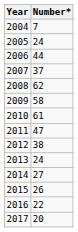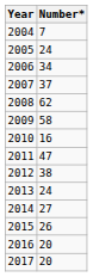2006 | Number*: 44 -> 34
2010 | Number*: 61 -> 16
2016 | Number*: 22 -> 20
